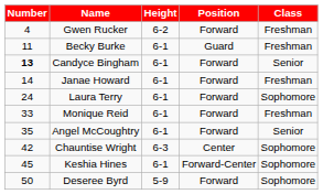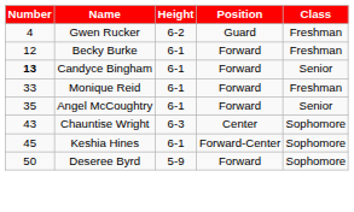Gwen Rucker | Position: Forward -> Guard
Becky Burke | Number: 11 -> 12
Becky Burke | Position: Guard -> Forward
- row: 14 | Janae Howard | 6-1 | Forward | Freshman
- row: 24 | Laura Terry | 6-1 | Forward | Sophomore
Chauntise Wright | Number: 42 -> 43
